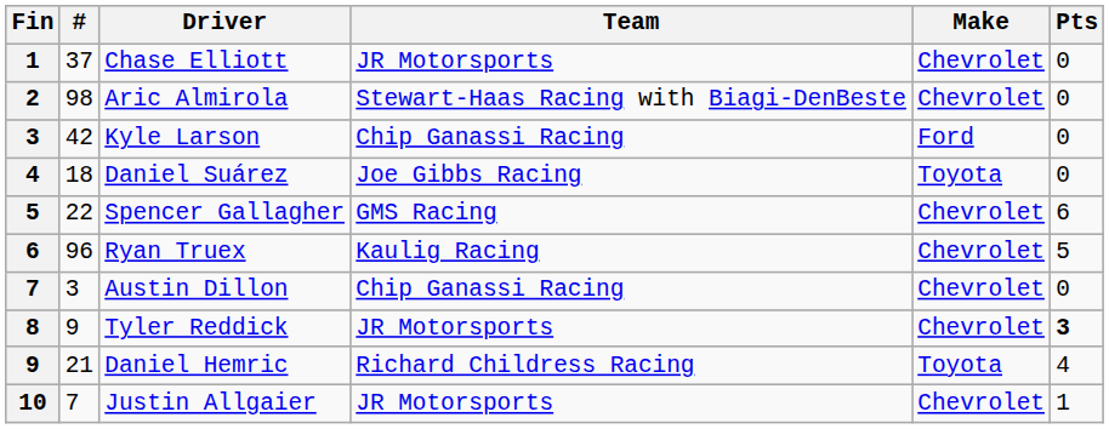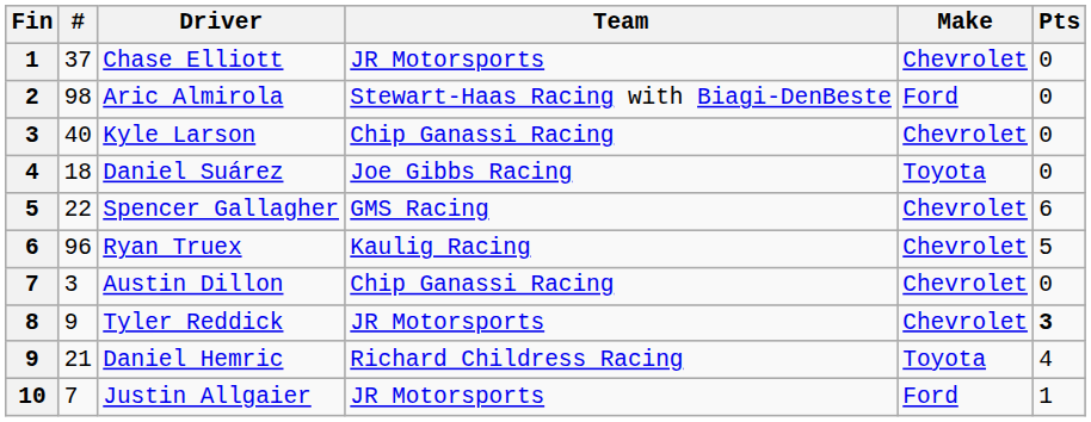Aric Almirola | Make: Chevrolet -> Ford
Kyle Larson | #: 42 -> 40
Kyle Larson | Make: Ford -> Chevrolet
Justin Allgaier | Make: Chevrolet -> Ford
